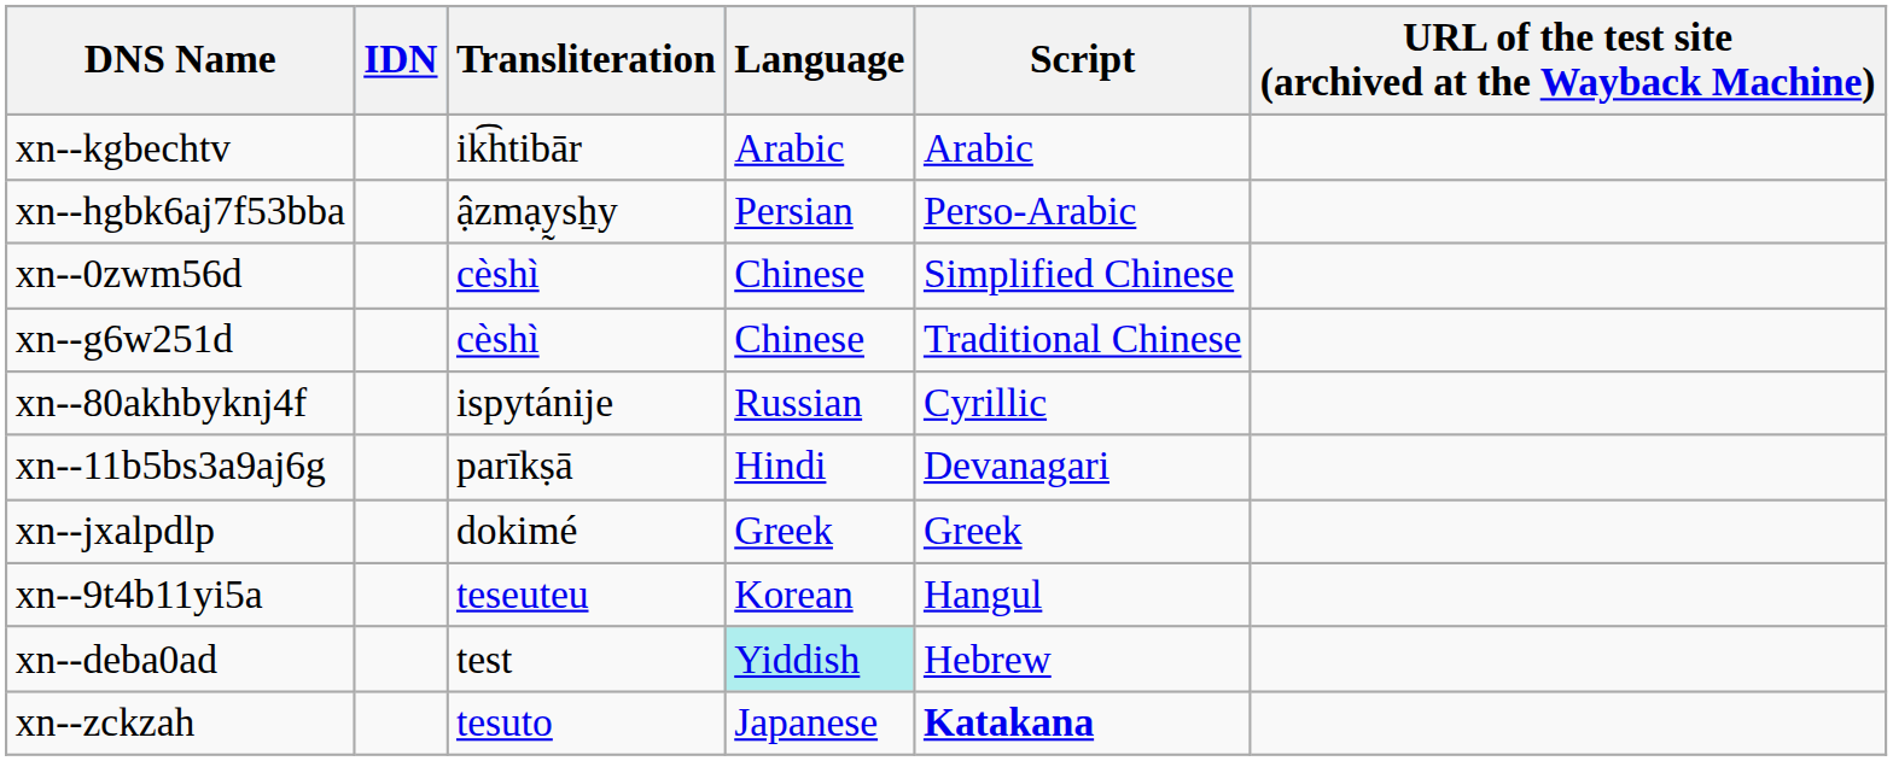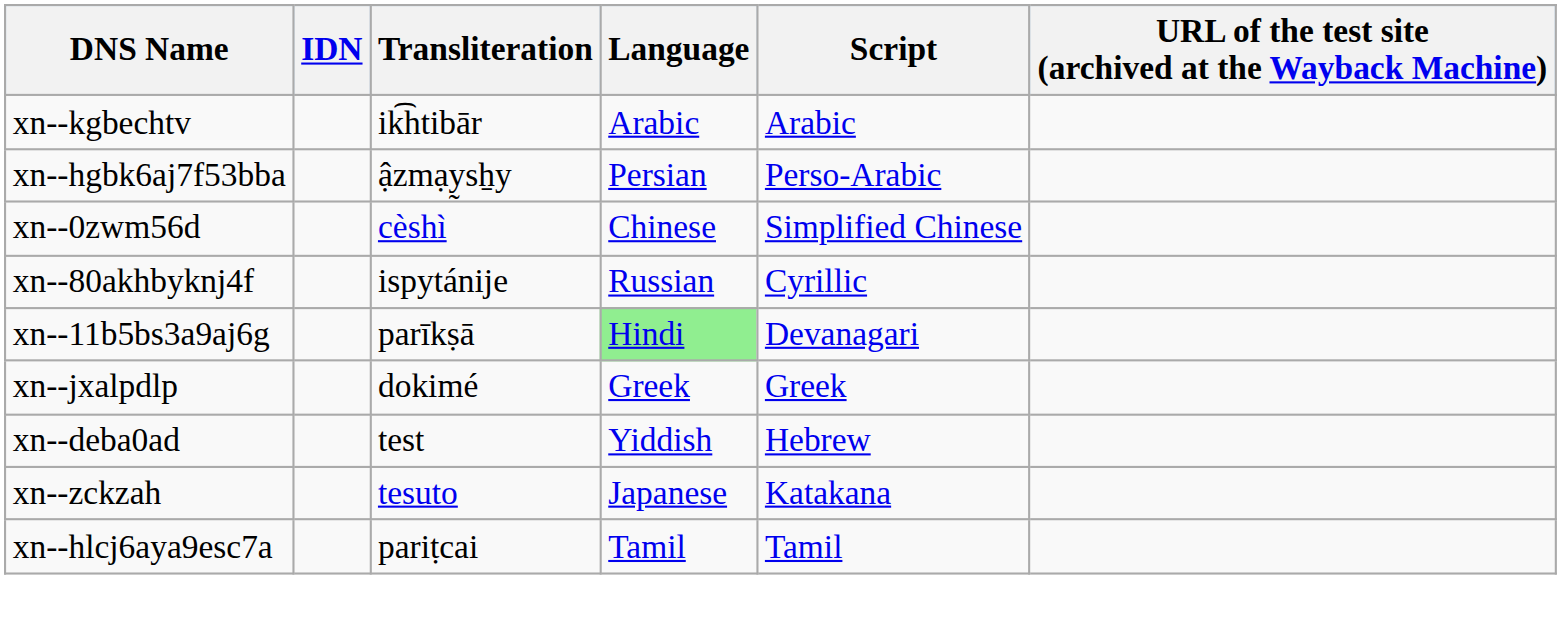- row: xn--g6w251d | cèshì | Chinese | Traditional Chinese
xn--11b5bs3a9aj6g | Language: no background -> lightgreen background
- row: xn--9t4b11yi5a | teseuteu | Korean | Hangul
xn--deba0ad | Language: paleturquoise background -> no background
xn--zckzah | Script: bold -> normal
+ row: xn--hlcj6aya9esc7a | pariṭcai | Tamil | Tamil
